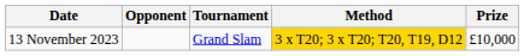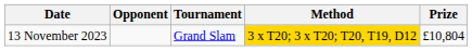13 November 2023 | Prize: £10,000 -> £10,804
